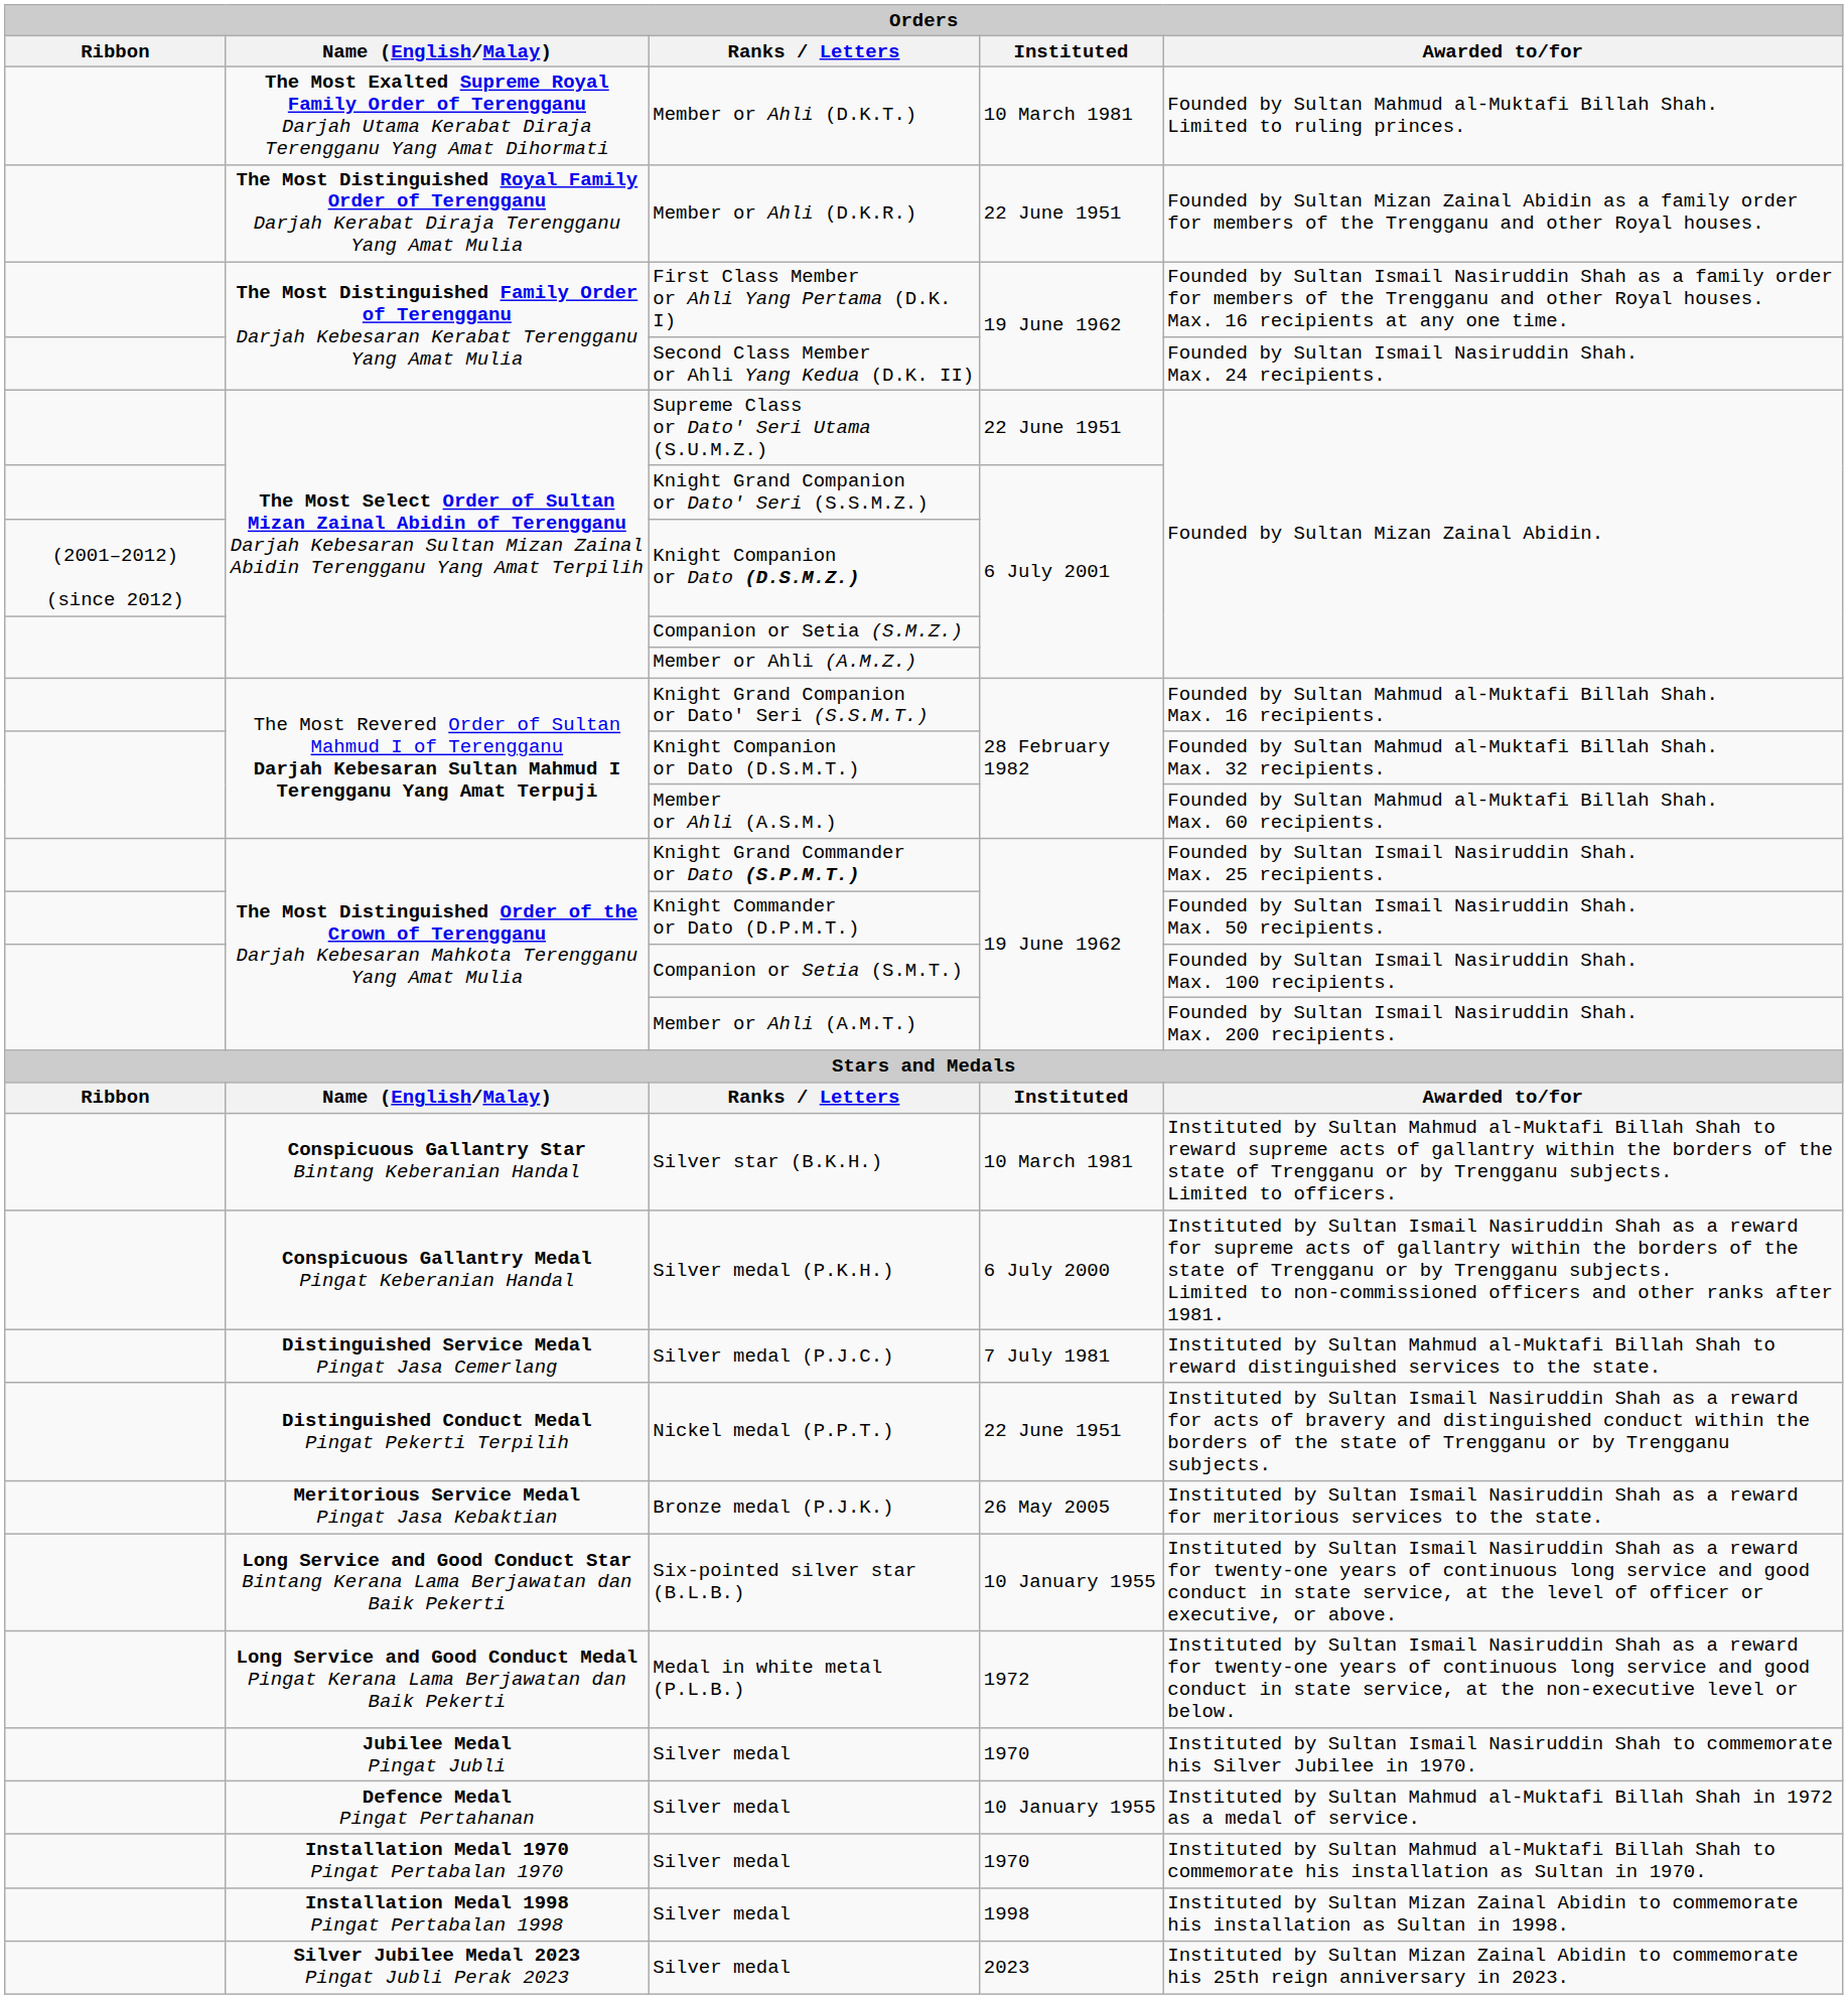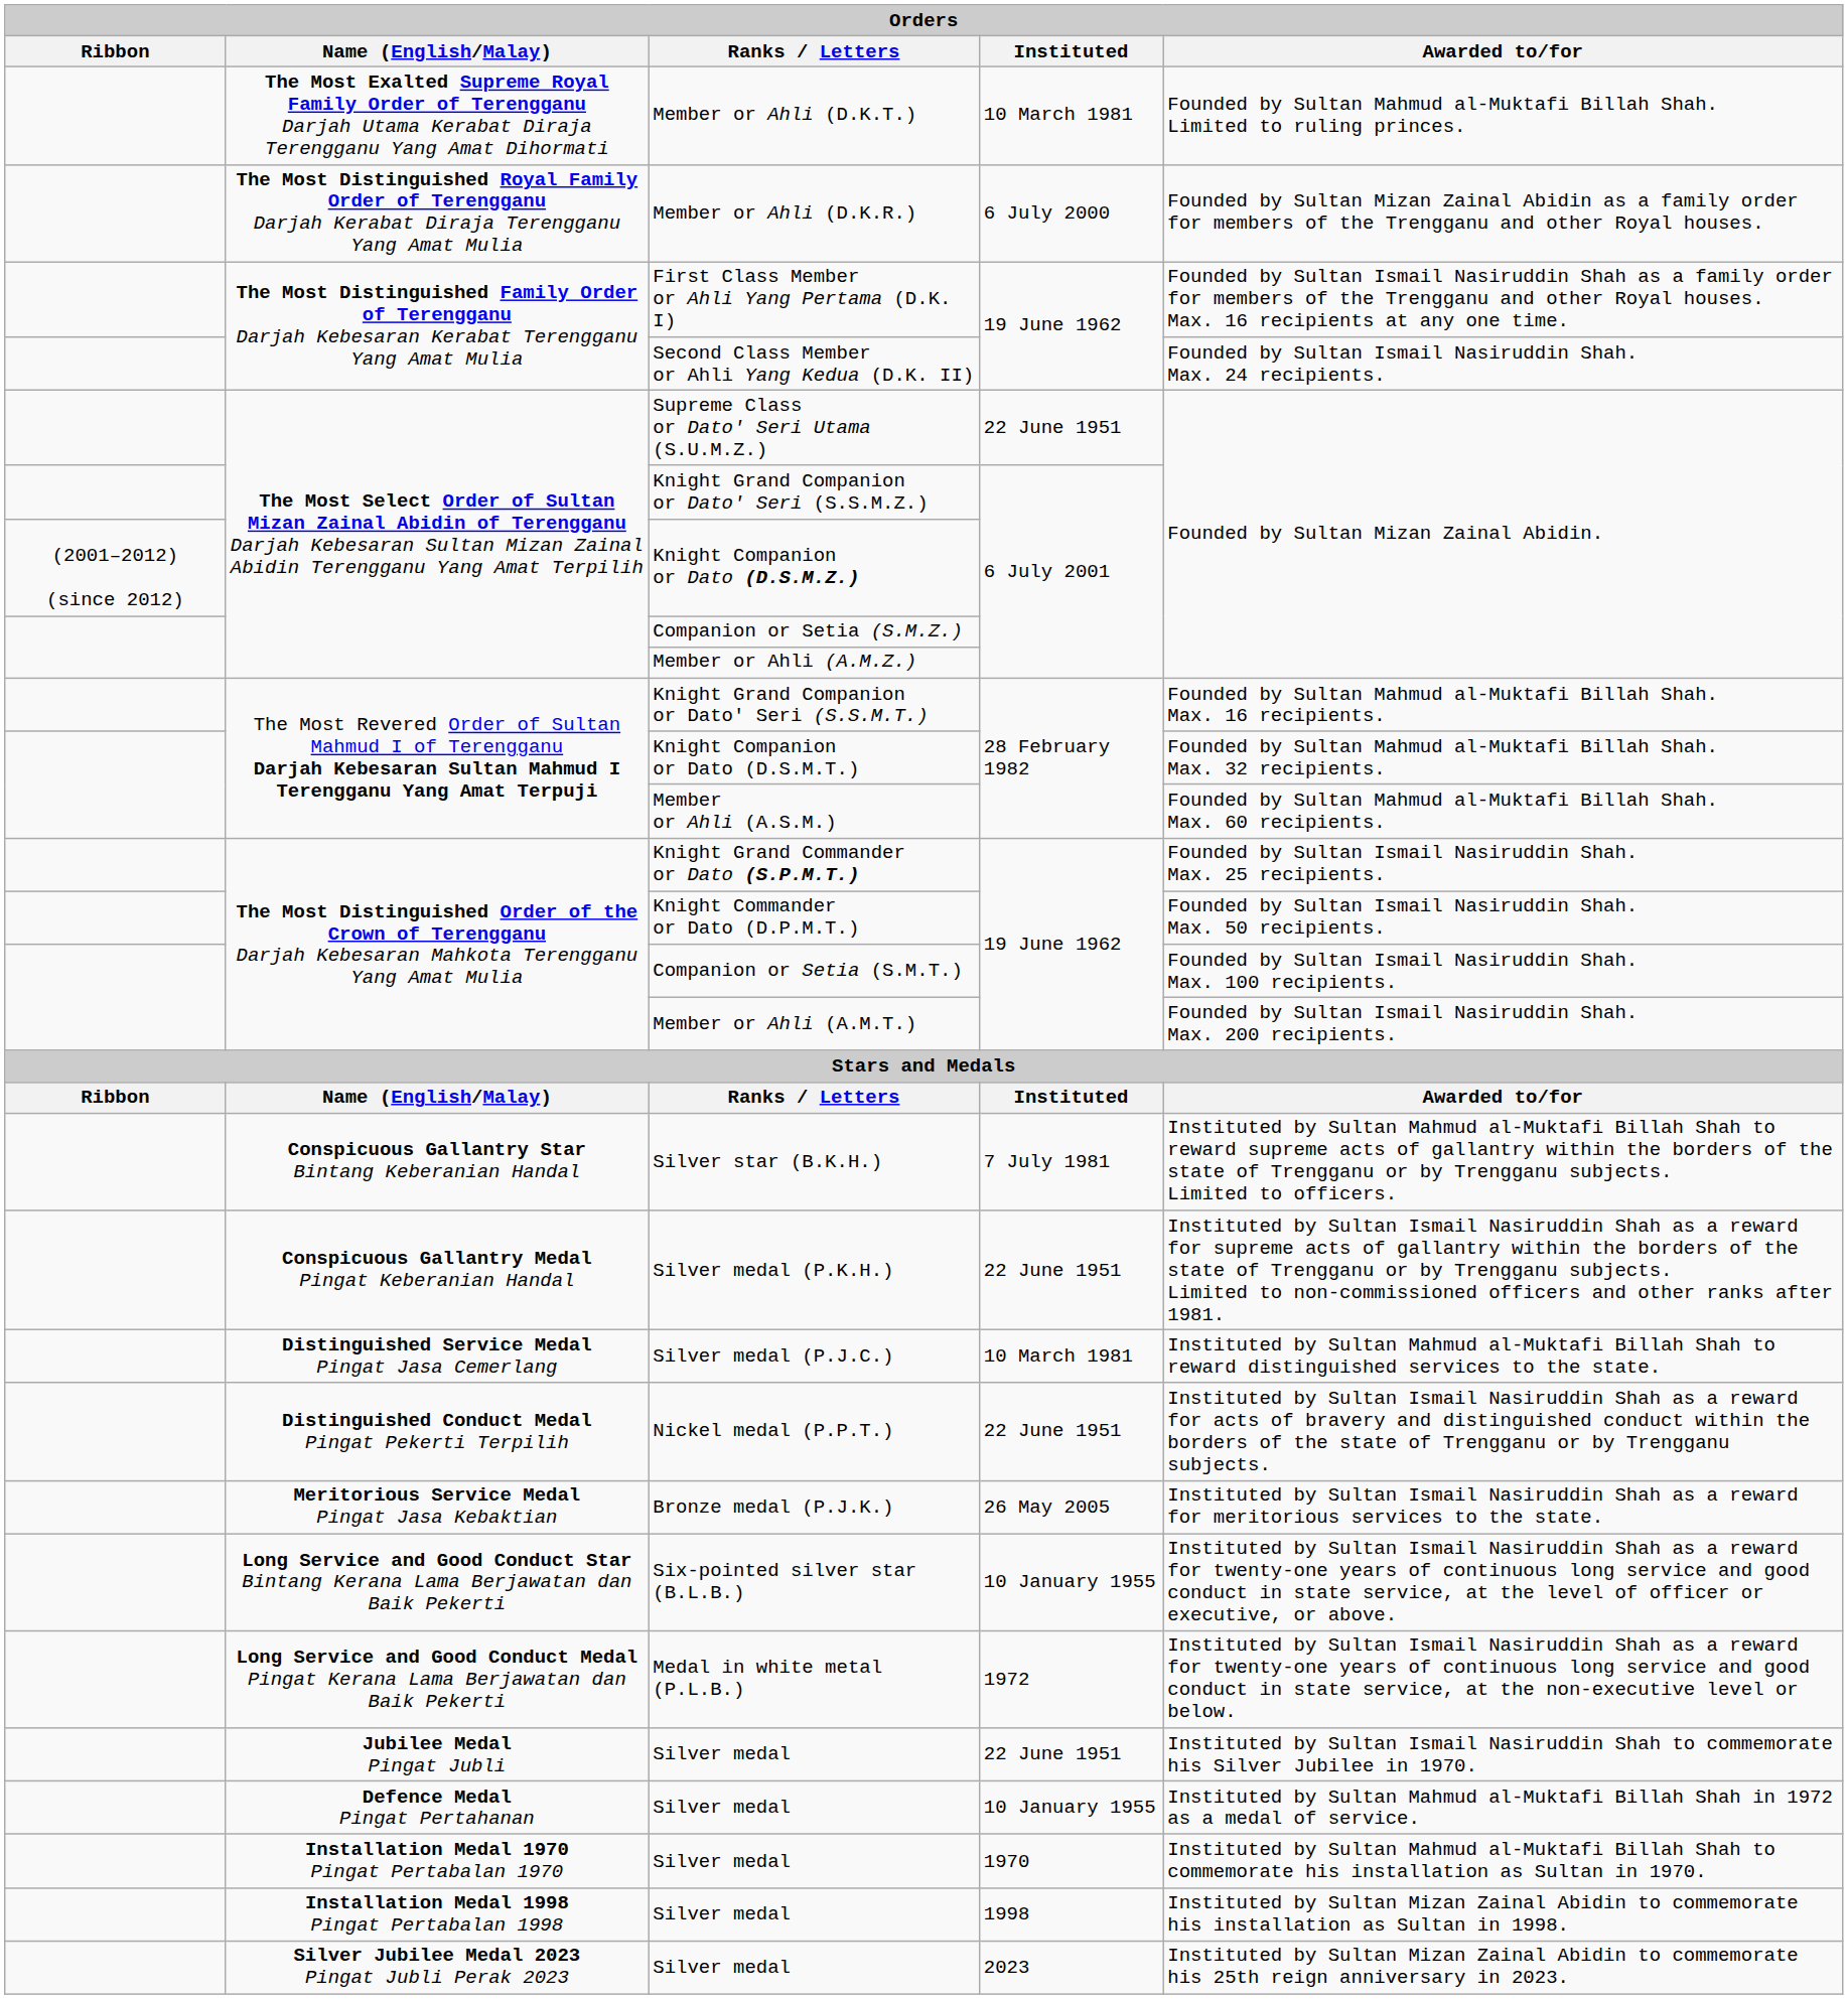Member or Ahli (D.K.R.) | Instituted: 22 June 1951 -> 6 July 2000
Silver star (B.K.H.) | Instituted: 10 March 1981 -> 7 July 1981
Silver medal (P.K.H.) | Instituted: 6 July 2000 -> 22 June 1951
Silver medal (P.J.C.) | Instituted: 7 July 1981 -> 10 March 1981
Jubilee Medal Pingat Jubli / Silver medal | Instituted: 1970 -> 22 June 1951
